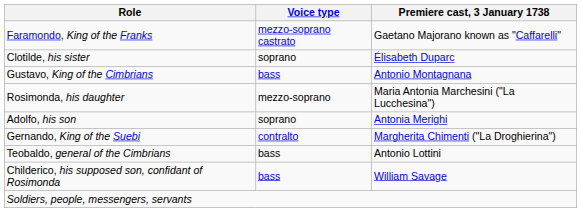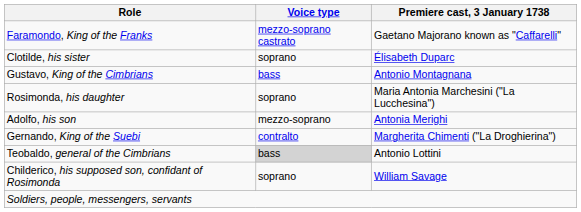Rosimonda, his daughter | Voice type: mezzo-soprano -> soprano
Adolfo, his son | Voice type: soprano -> mezzo-soprano
Teobaldo, general of the Cimbrians | Voice type: no background -> lightgrey background
Childerico, his supposed son, confidant of Rosimonda | Voice type: bass -> soprano
